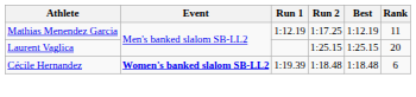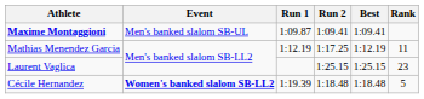+ row: Maxime Montaggioni | Men's banked slalom SB-UL | 1:09.87 | 1:09.41 | 1:09.41
Laurent Vaglica | Rank: 20 -> 23
Cécile Hernandez | Rank: 6 -> 5
